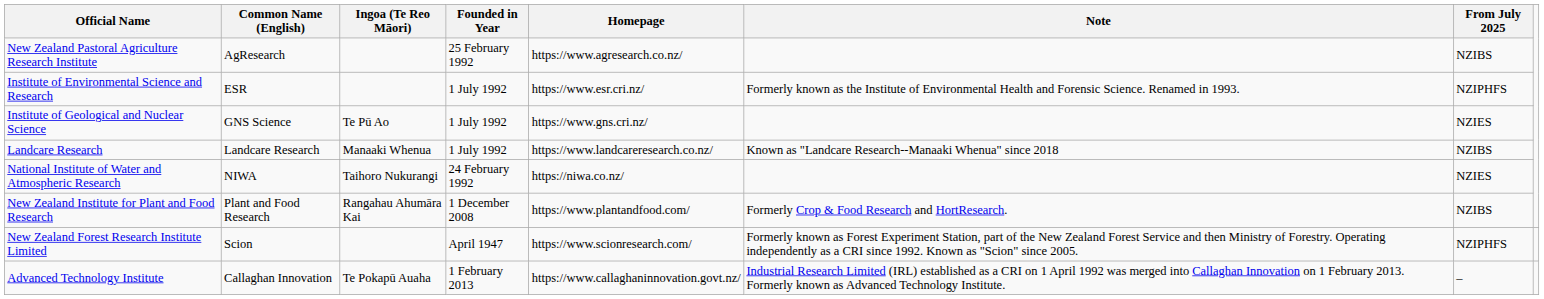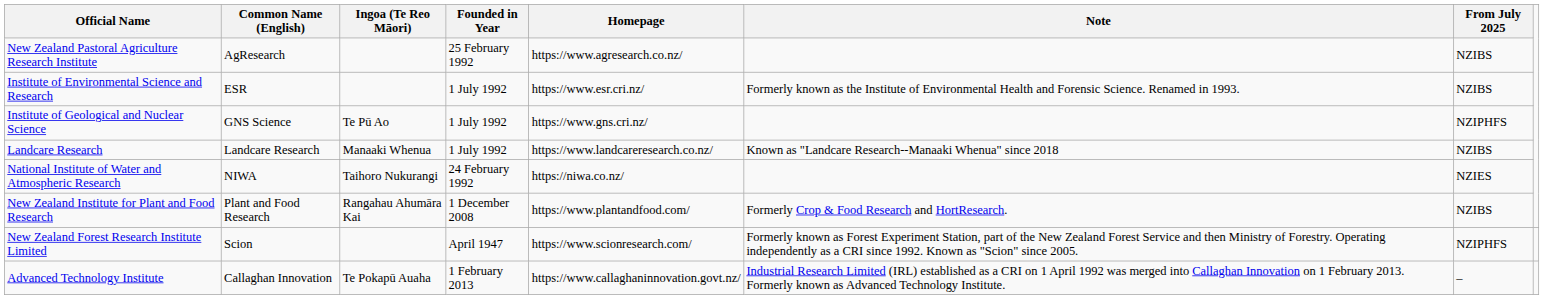Institute of Environmental Science and Research | From July 2025: NZIPHFS -> NZIBS
Institute of Geological and Nuclear Science | From July 2025: NZIES -> NZIPHFS
